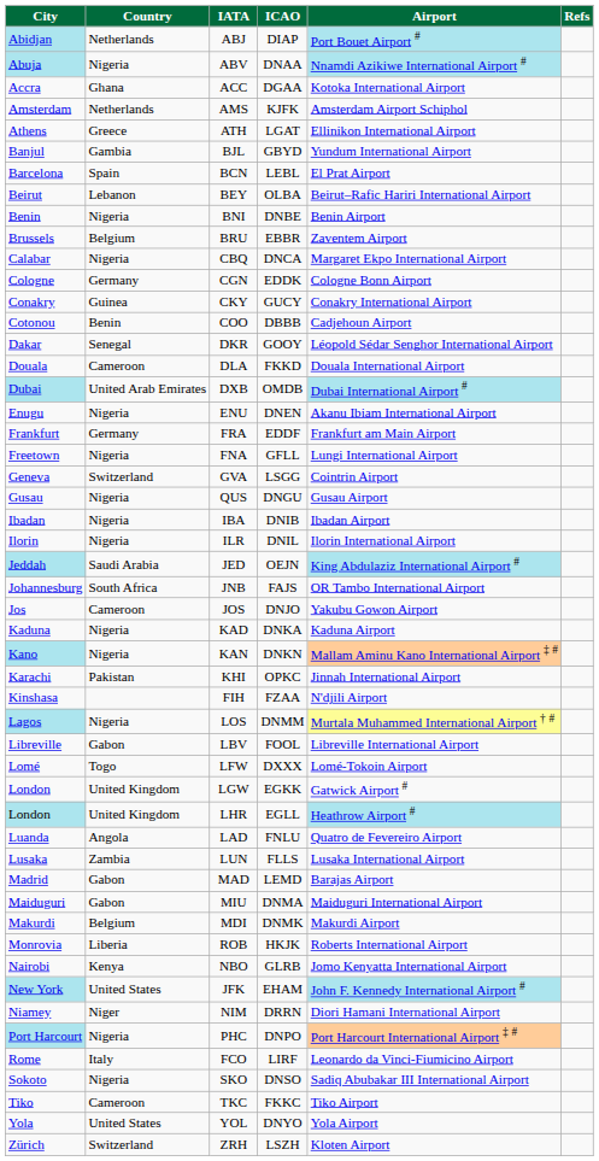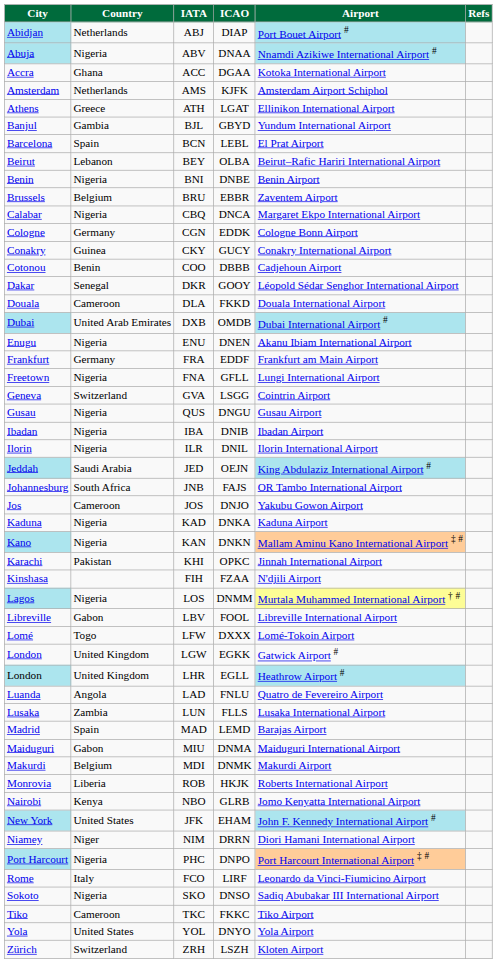MAD | Country: Gabon -> Spain
